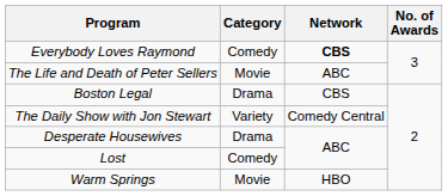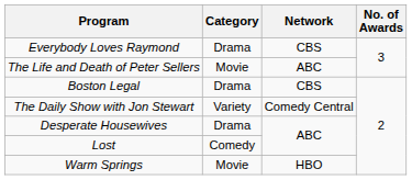Everybody Loves Raymond | Category: Comedy -> Drama
Everybody Loves Raymond | Network: bold -> normal
